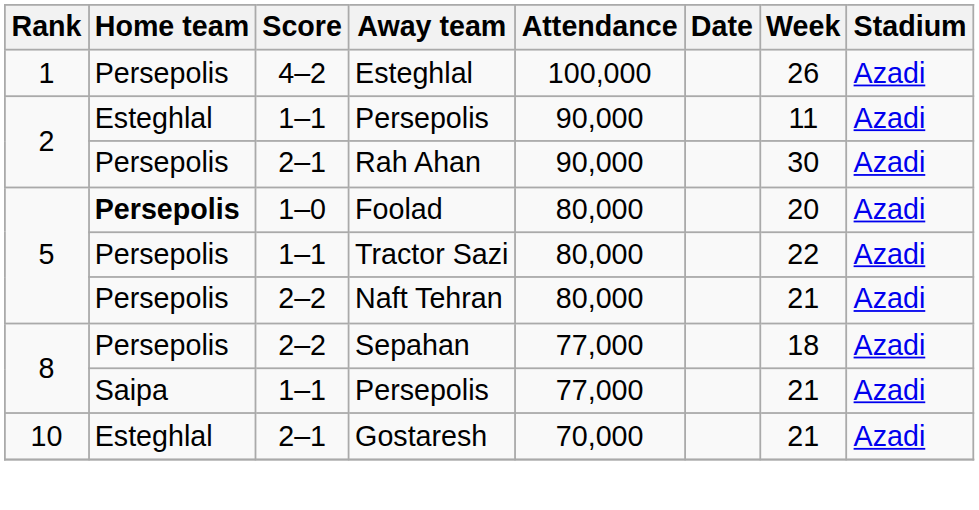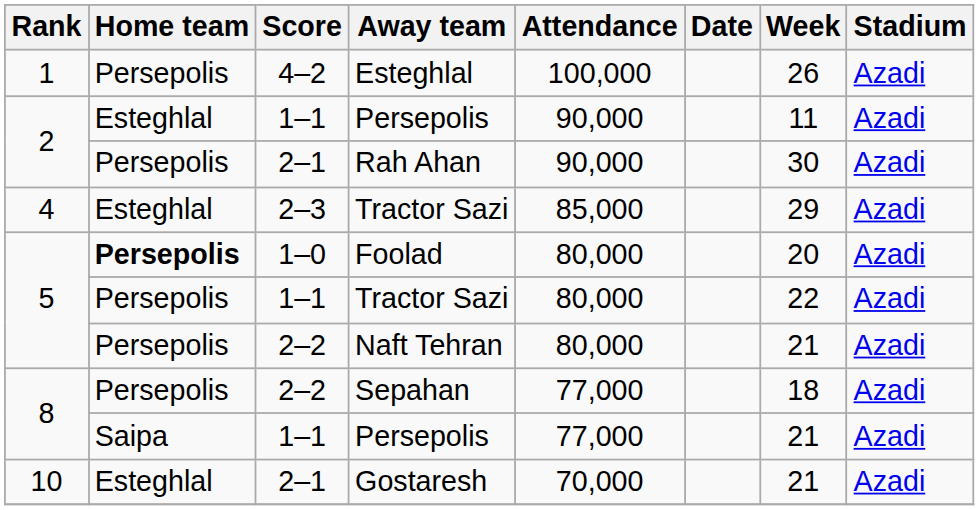+ row: 4 | Esteghlal | 2–3 | Tractor Sazi | 85,000 | 29 | Azadi
